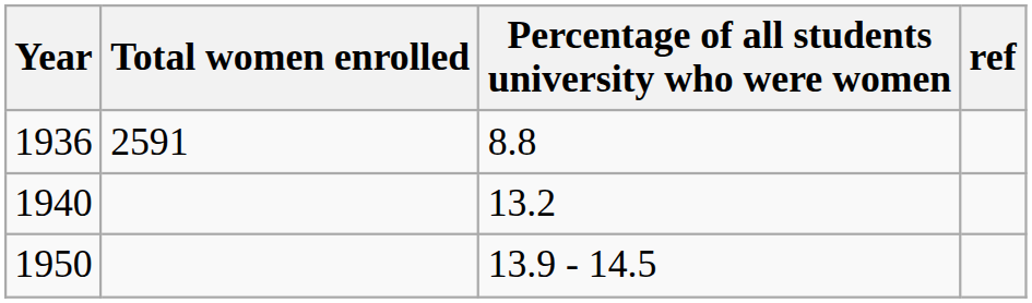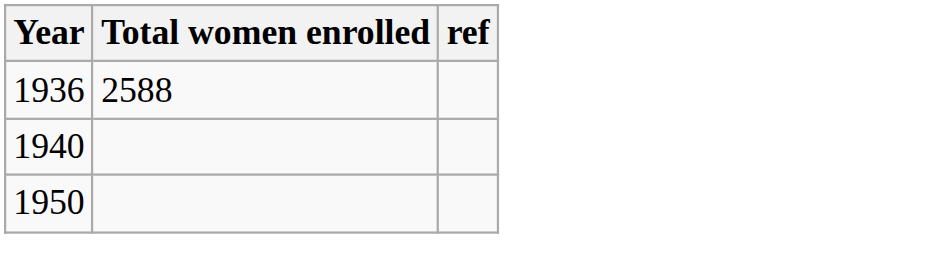- column: Percentage of all students university who were women | 8.8 | 13.2 | 13.9 - 14.5
1936 | Total women enrolled: 2591 -> 2588
